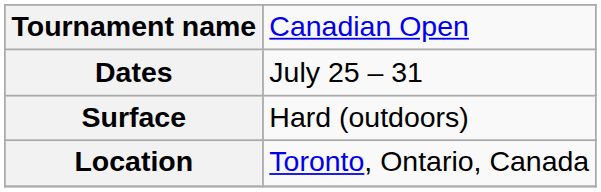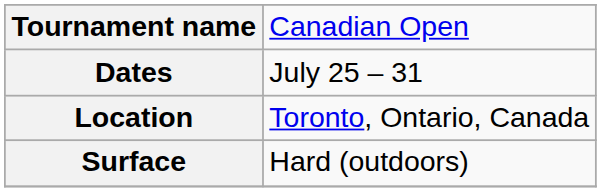rows swapped: Surface <-> Location
